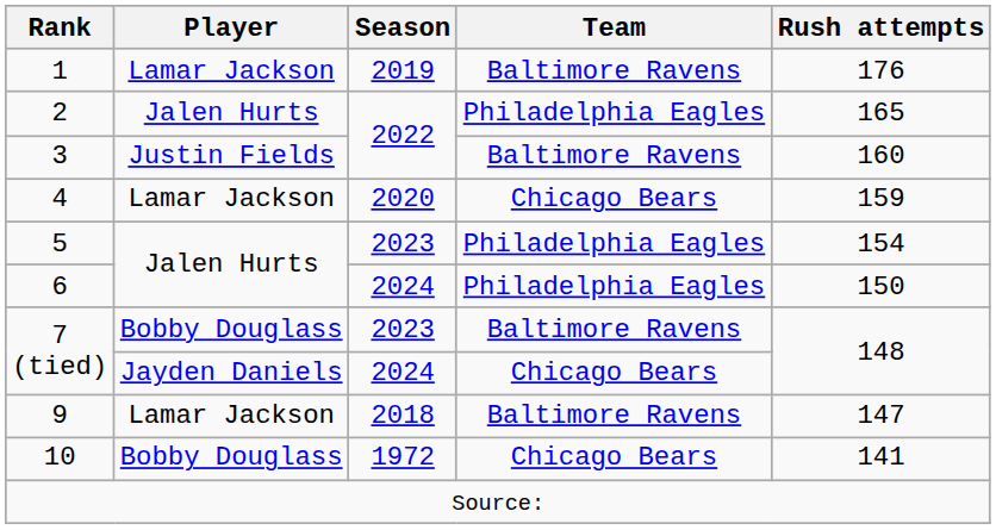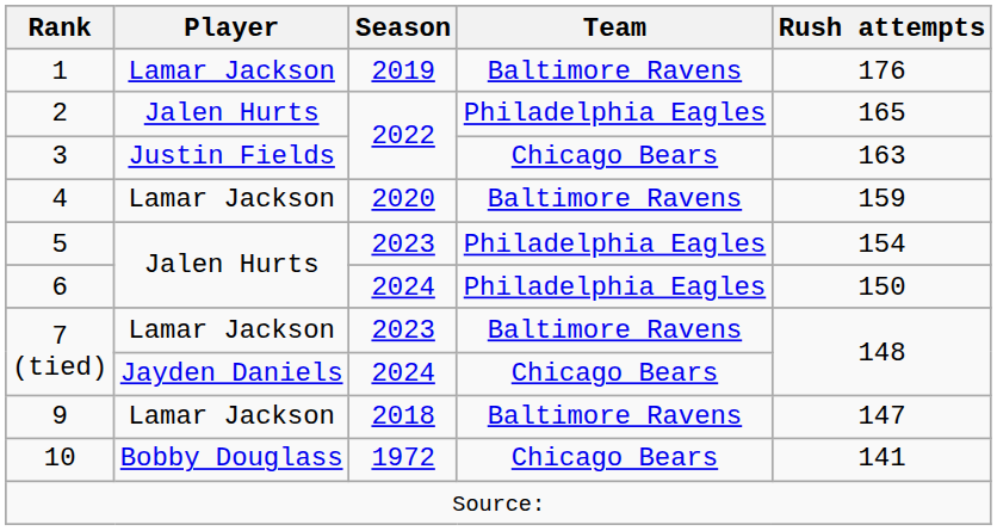3 | Team: Baltimore Ravens -> Chicago Bears
3 | Rush attempts: 160 -> 163
4 | Team: Chicago Bears -> Baltimore Ravens
7 (tied) / 2023 | Player: Bobby Douglass -> Lamar Jackson
